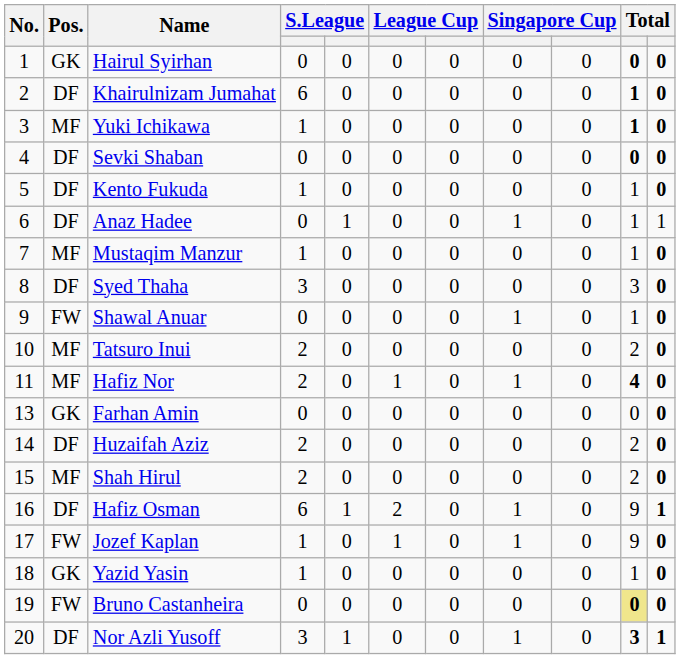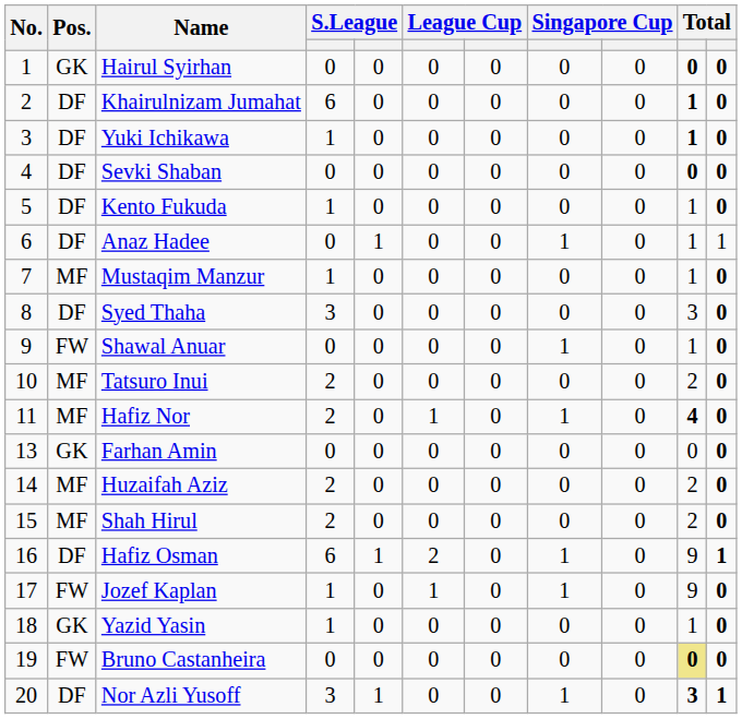Yuki Ichikawa | Pos.: MF -> DF
Huzaifah Aziz | Pos.: DF -> MF
